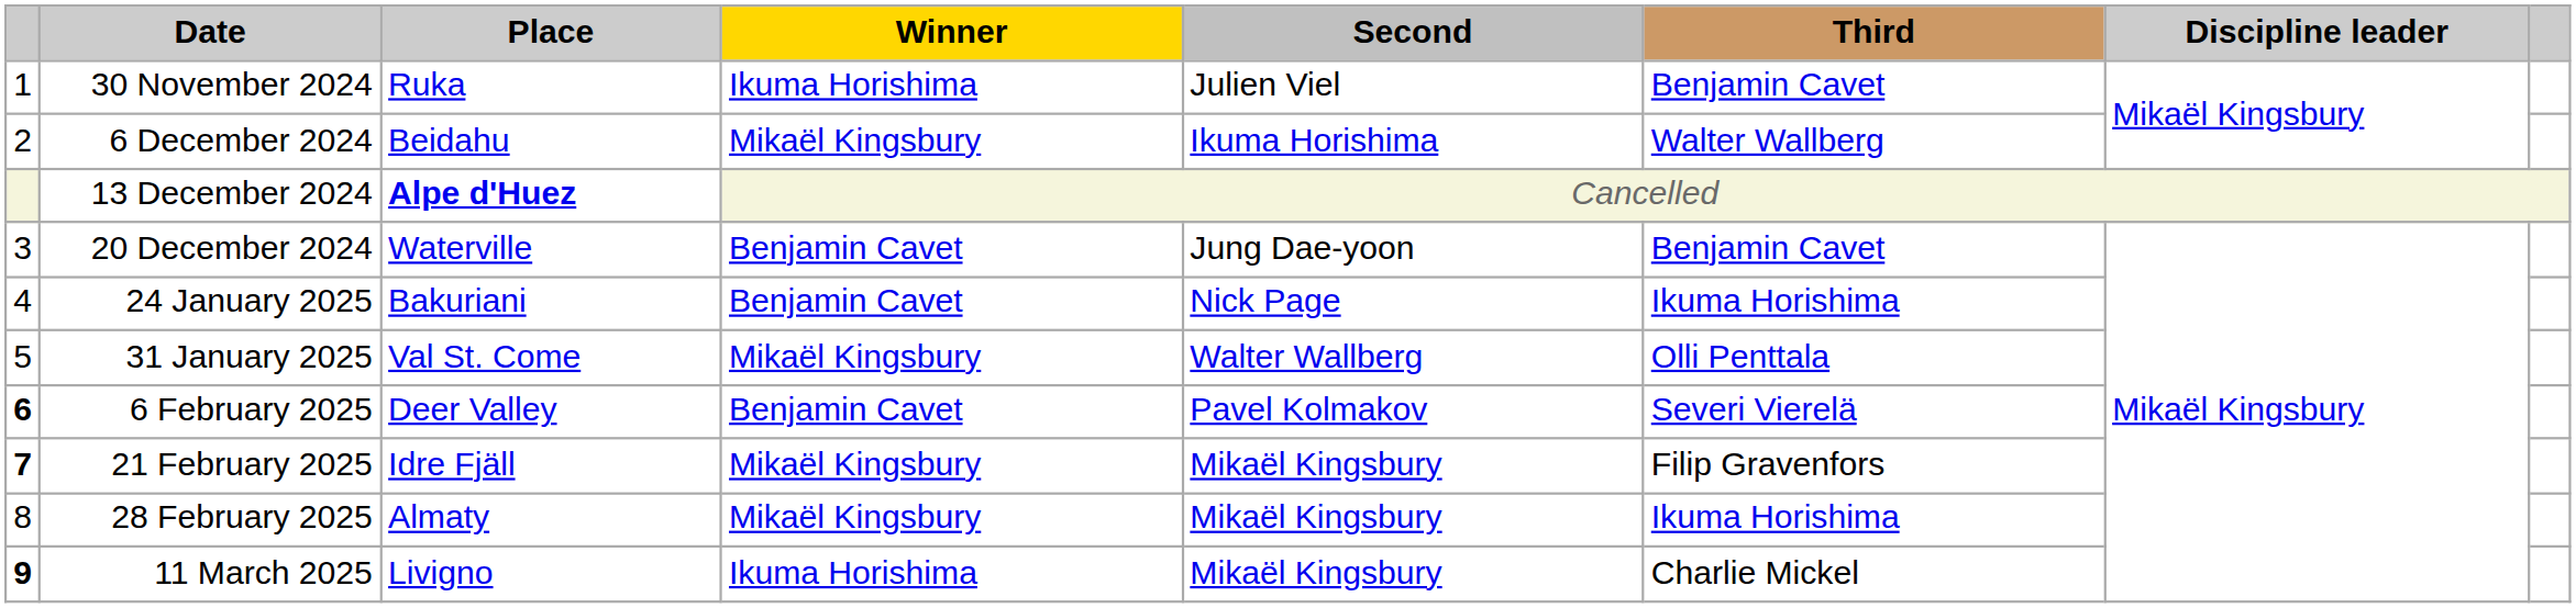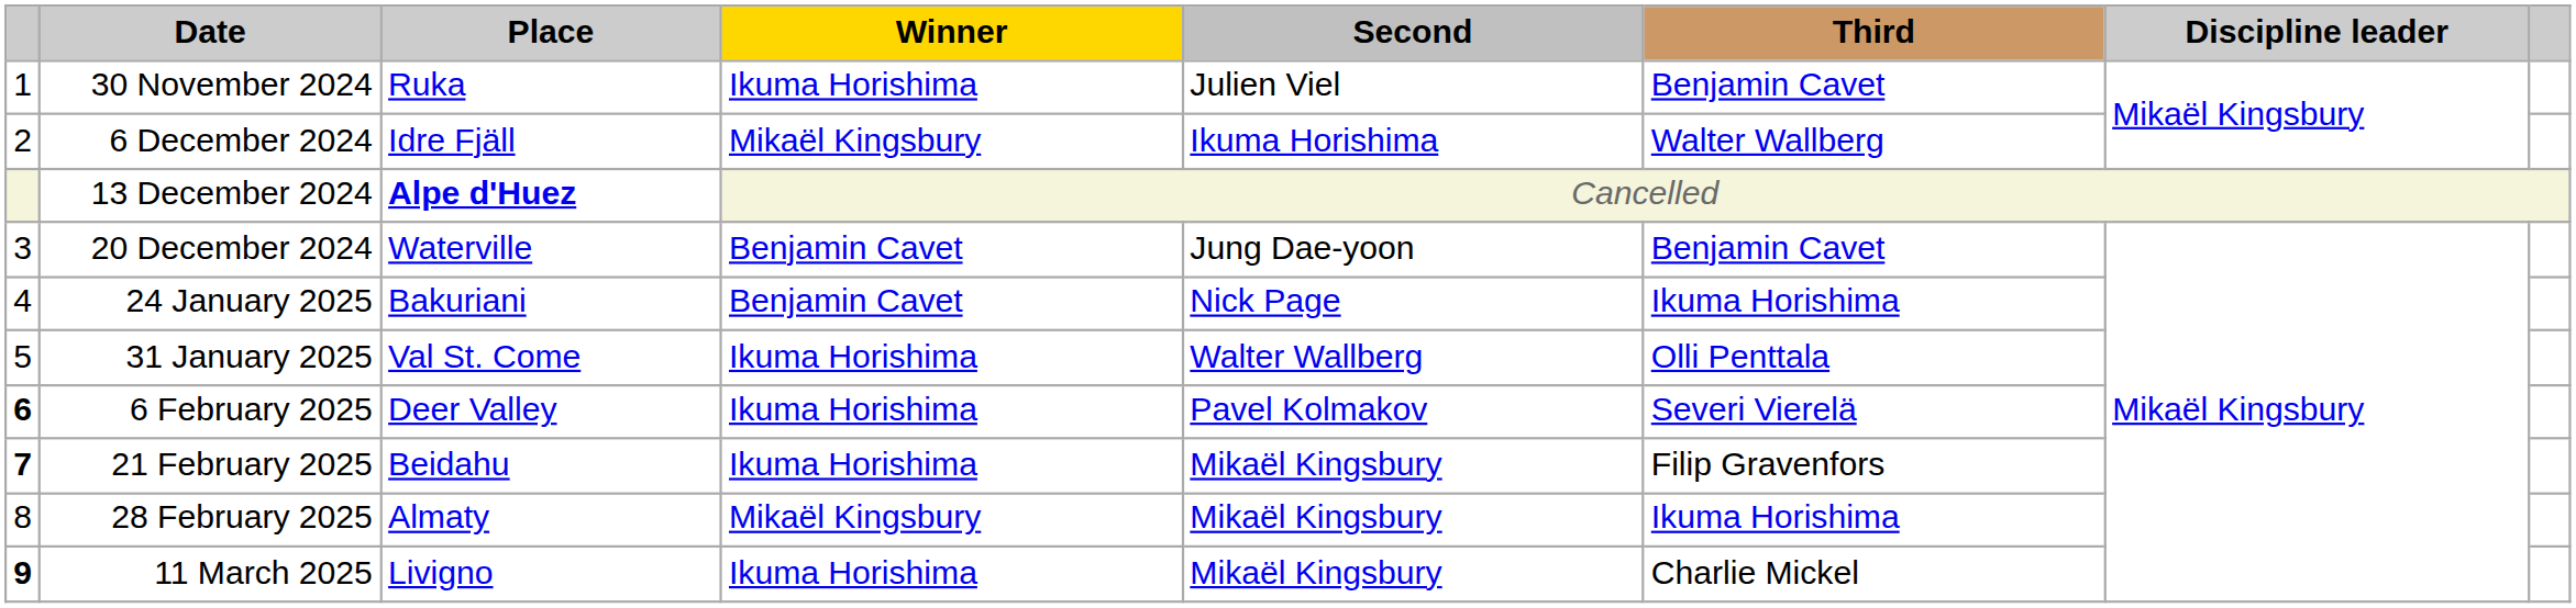6 December 2024 | Place: Beidahu -> Idre Fjäll
31 January 2025 | Winner: Mikaël Kingsbury -> Ikuma Horishima
6 February 2025 | Winner: Benjamin Cavet -> Ikuma Horishima
21 February 2025 | Place: Idre Fjäll -> Beidahu
21 February 2025 | Winner: Mikaël Kingsbury -> Ikuma Horishima
